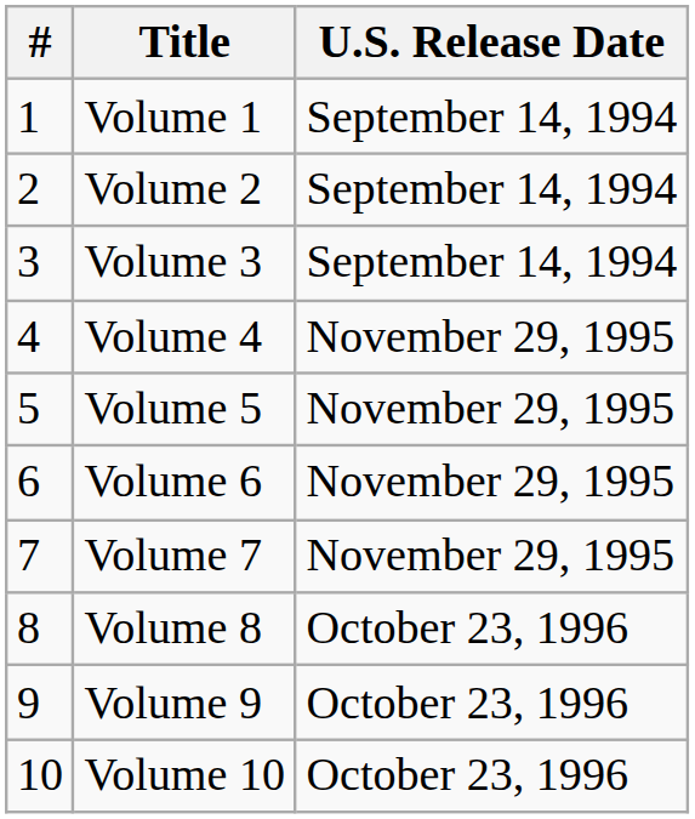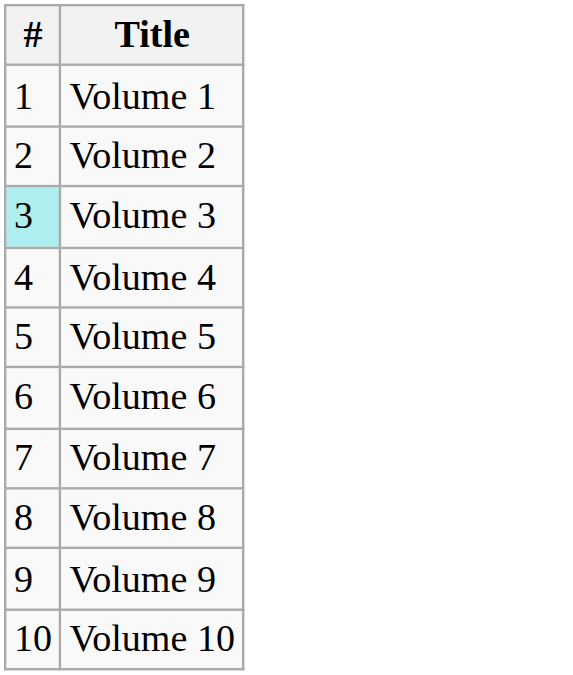- column: U.S. Release Date | September 14, 1994 | September 14, 1994 | September 14, 1994 | November 29, 1995 | November 29, 1995 | November 29, 1995 | November 29, 1995 | October 23, 1996 | October 23, 1996 | October 23, 1996
Volume 3 | #: no background -> paleturquoise background
